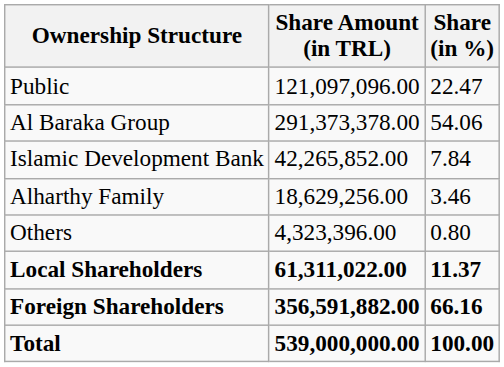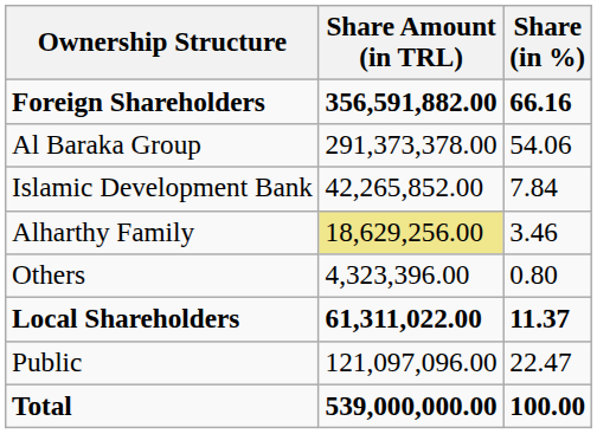rows swapped: Foreign Shareholders <-> Public
Alharthy Family | Share Amount (in TRL): no background -> khaki background
